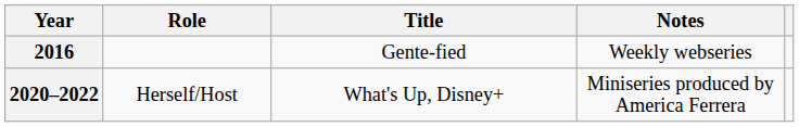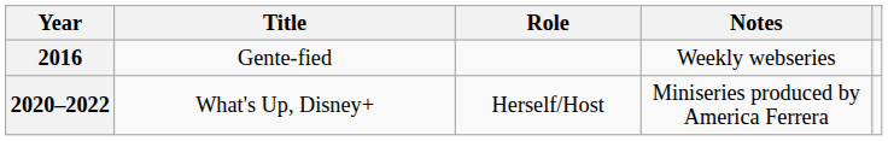columns swapped: Title <-> Role
